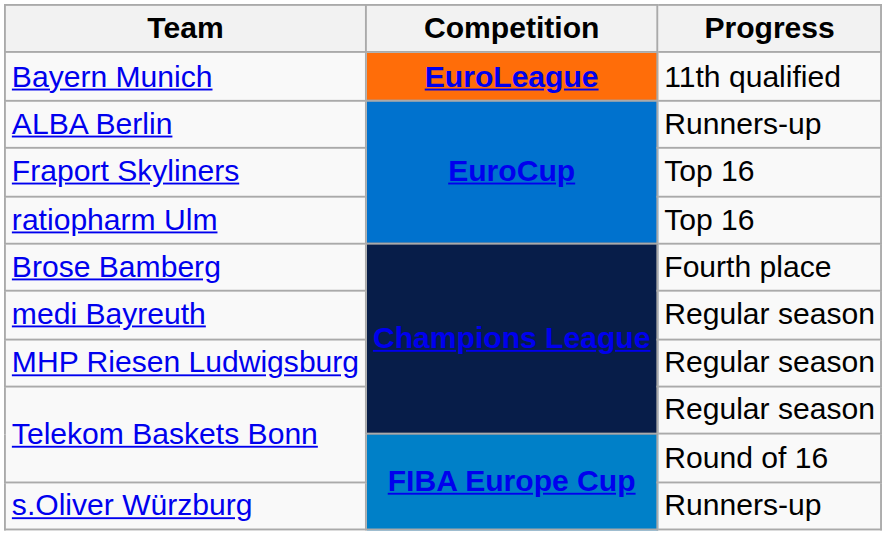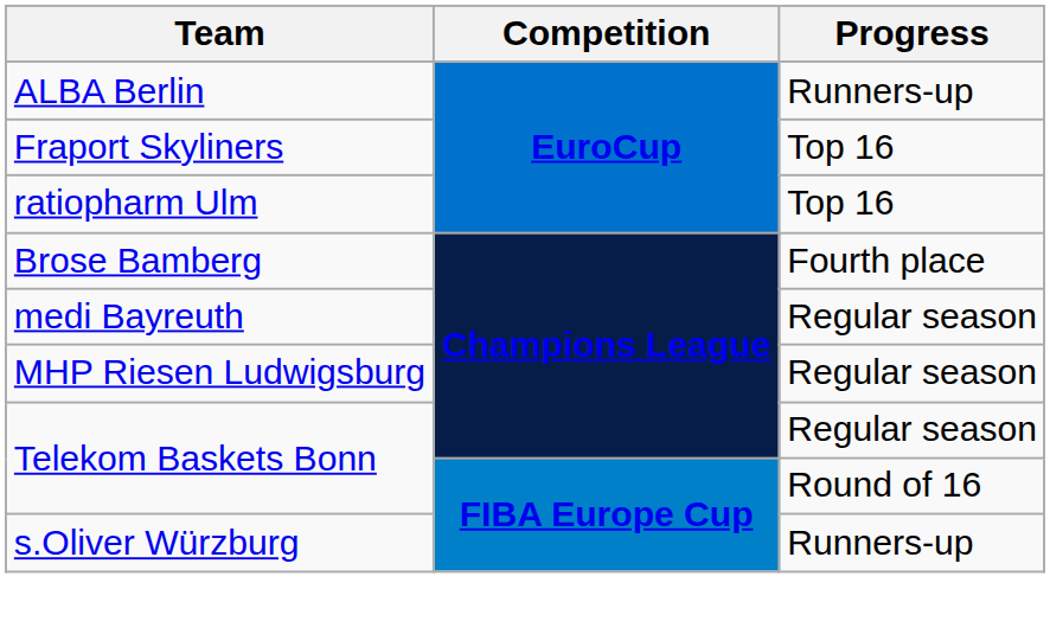- row: Bayern Munich | EuroLeague | 11th qualified
